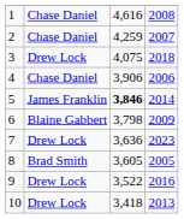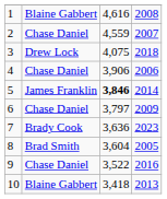1 | column 2: Chase Daniel -> Blaine Gabbert
2 | column 3: 4,259 -> 4,559
6 | column 2: Blaine Gabbert -> Chase Daniel
6 | column 3: 3,798 -> 3,797
7 | column 2: Drew Lock -> Brady Cook
8 | column 3: 3,605 -> 3,604
9 | column 2: Drew Lock -> Chase Daniel
10 | column 2: Drew Lock -> Blaine Gabbert
